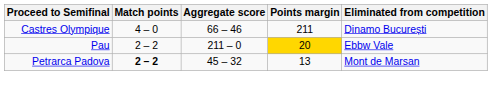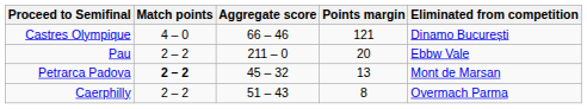Castres Olympique | Points margin: 211 -> 121
Pau | Points margin: gold background -> no background
+ row: Caerphilly | 2 – 2 | 51 – 43 | 8 | Overmach Parma
